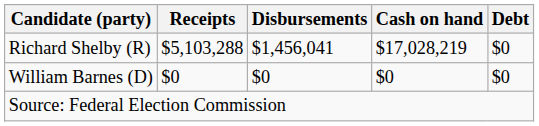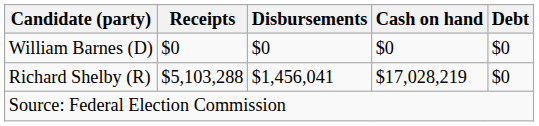rows swapped: Richard Shelby (R) <-> William Barnes (D)
